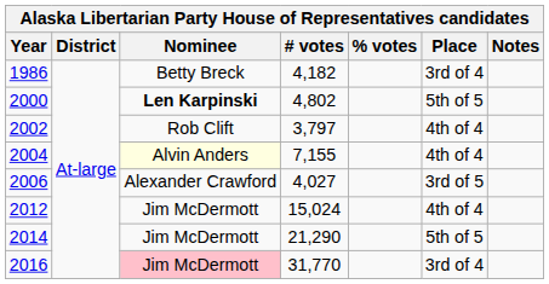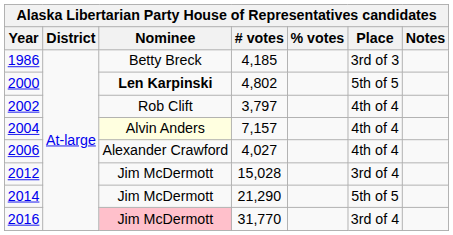1986 | # votes: 4,182 -> 4,185
1986 | Place: 3rd of 4 -> 3rd of 3
2004 | # votes: 7,155 -> 7,157
2006 | Place: 3rd of 5 -> 4th of 4
2012 | # votes: 15,024 -> 15,028
2012 | Place: 4th of 4 -> 3rd of 4
